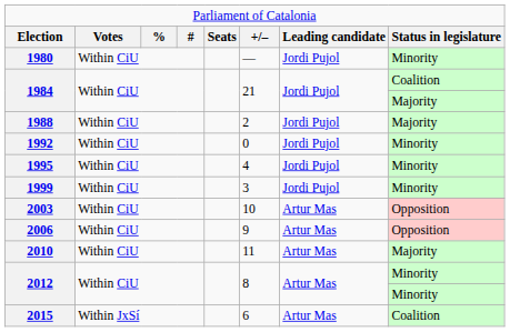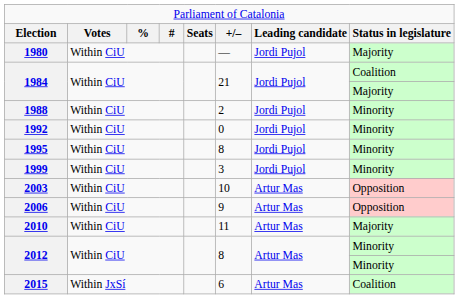1980 | column 8: Minority -> Majority
1988 | column 8: Majority -> Minority
1995 | column 6: 4 -> 8
